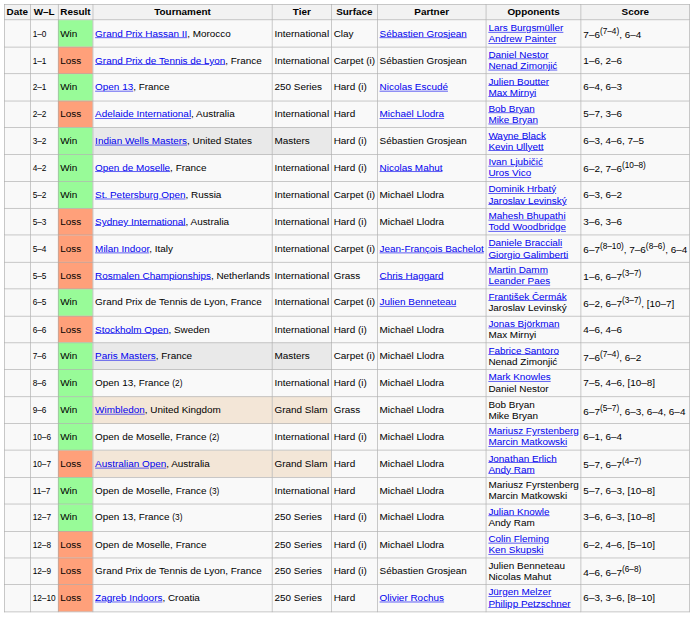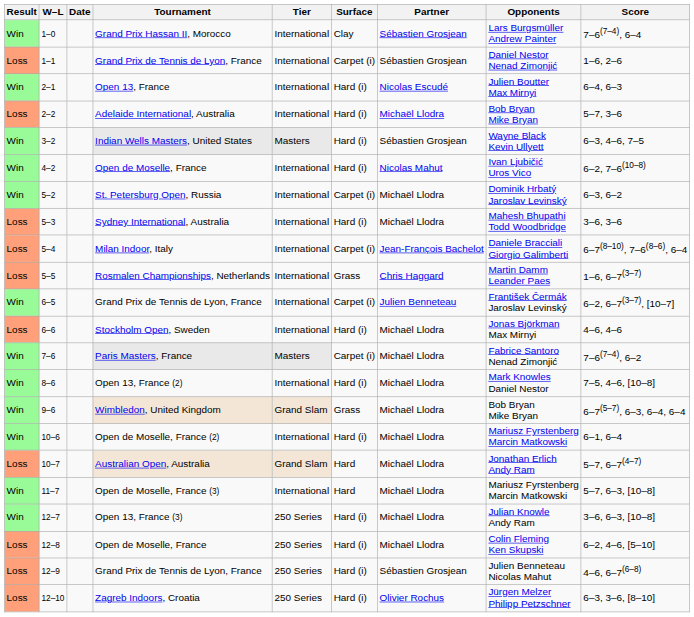columns swapped: Result <-> Date
2–1 | Tier: 250 Series -> International
2–2 | Surface: Hard -> Hard (i)
12–10 | Surface: Hard -> Hard (i)
